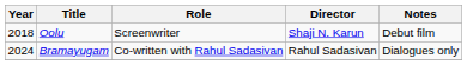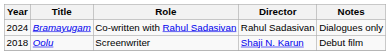rows swapped: Oolu <-> Bramayugam
